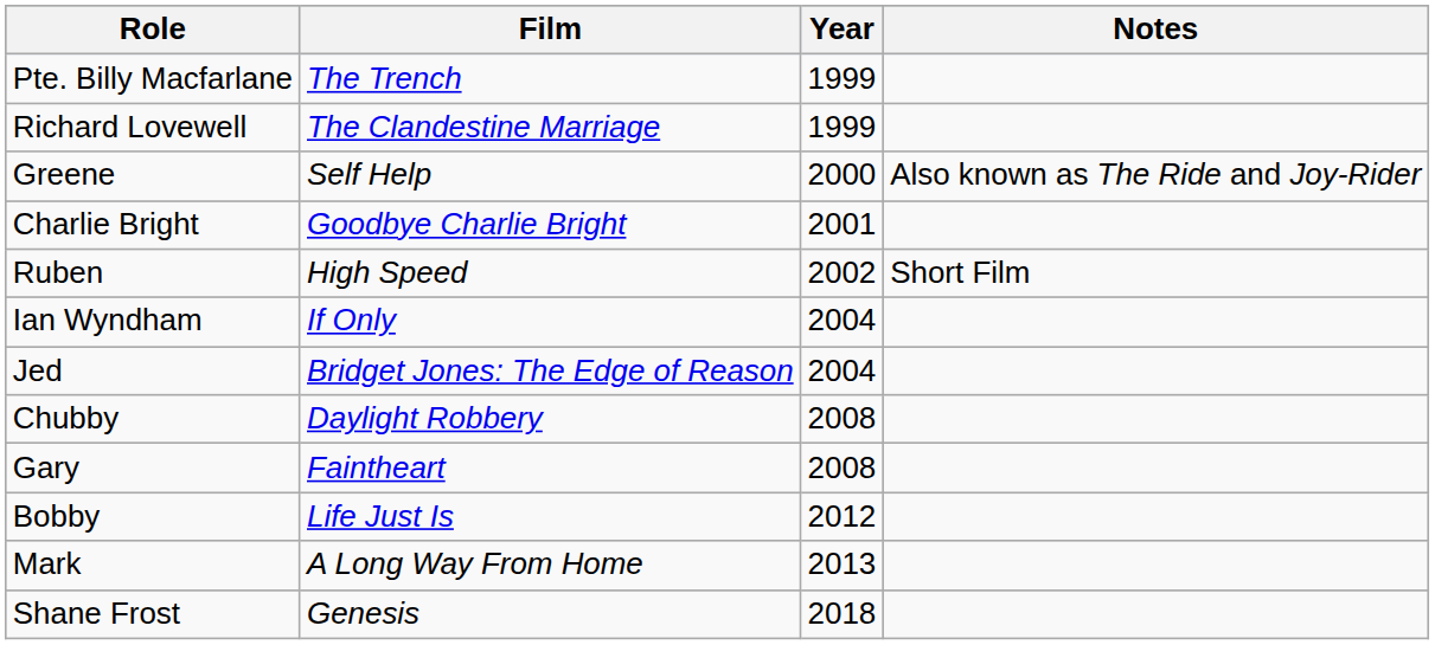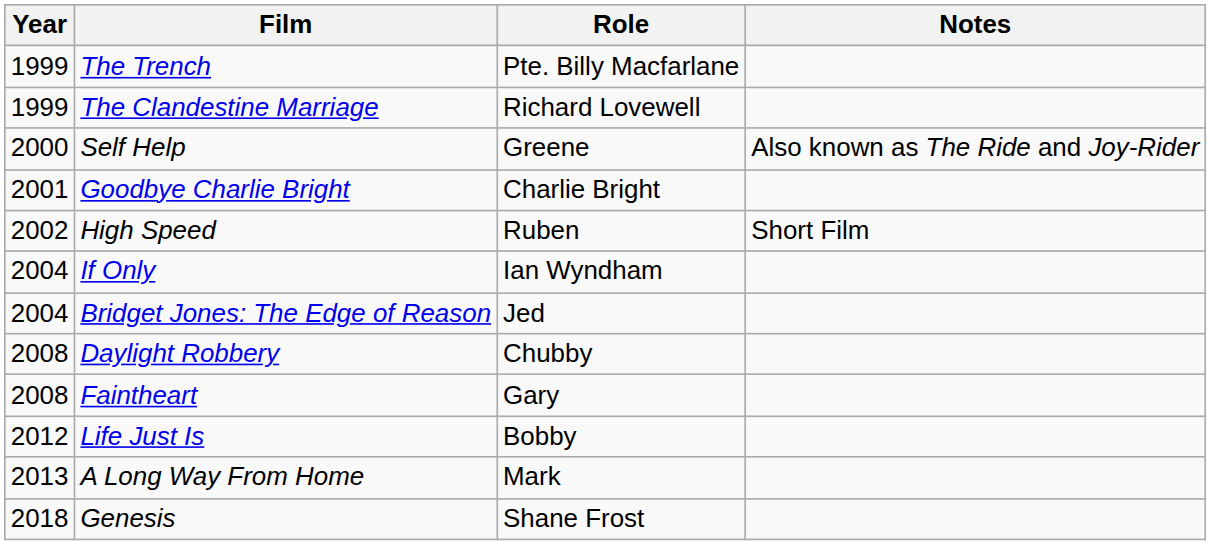columns swapped: Year <-> Role
